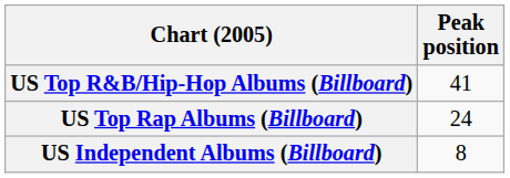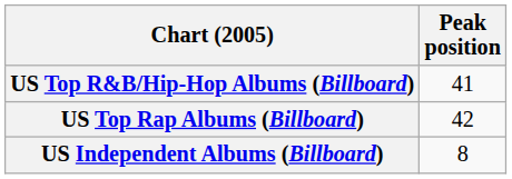US Top Rap Albums (Billboard) | Peak position: 24 -> 42
